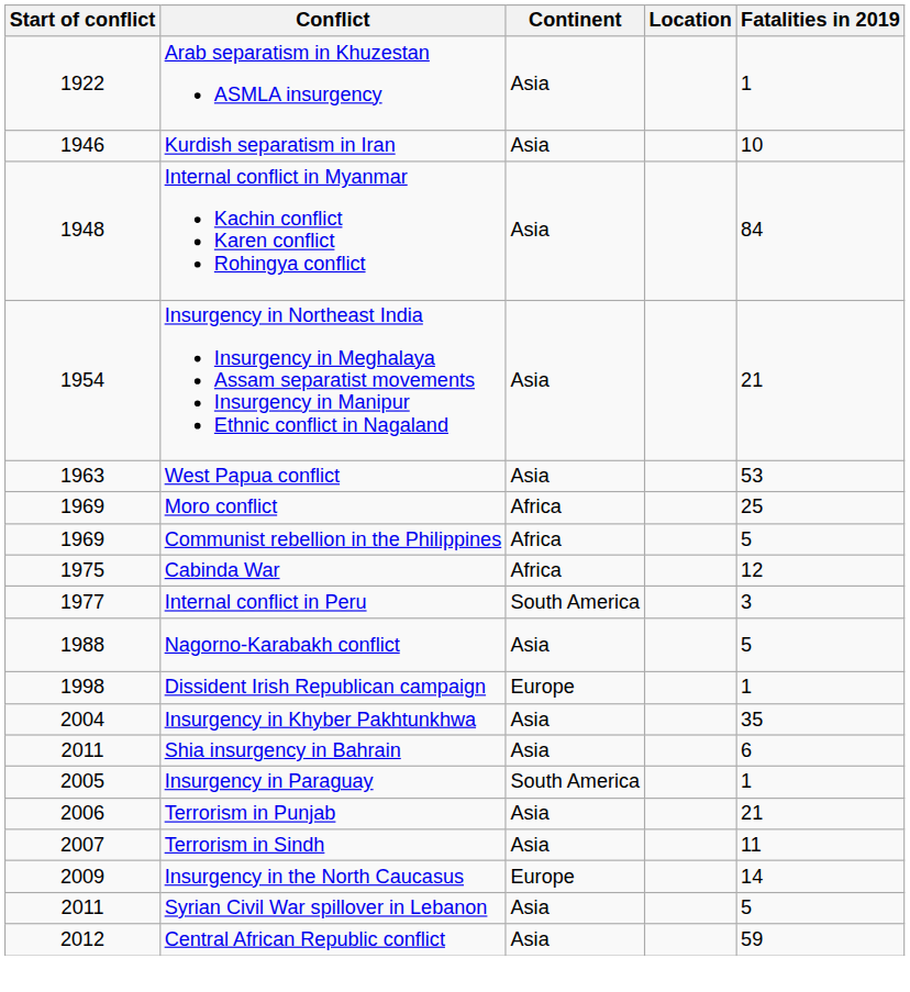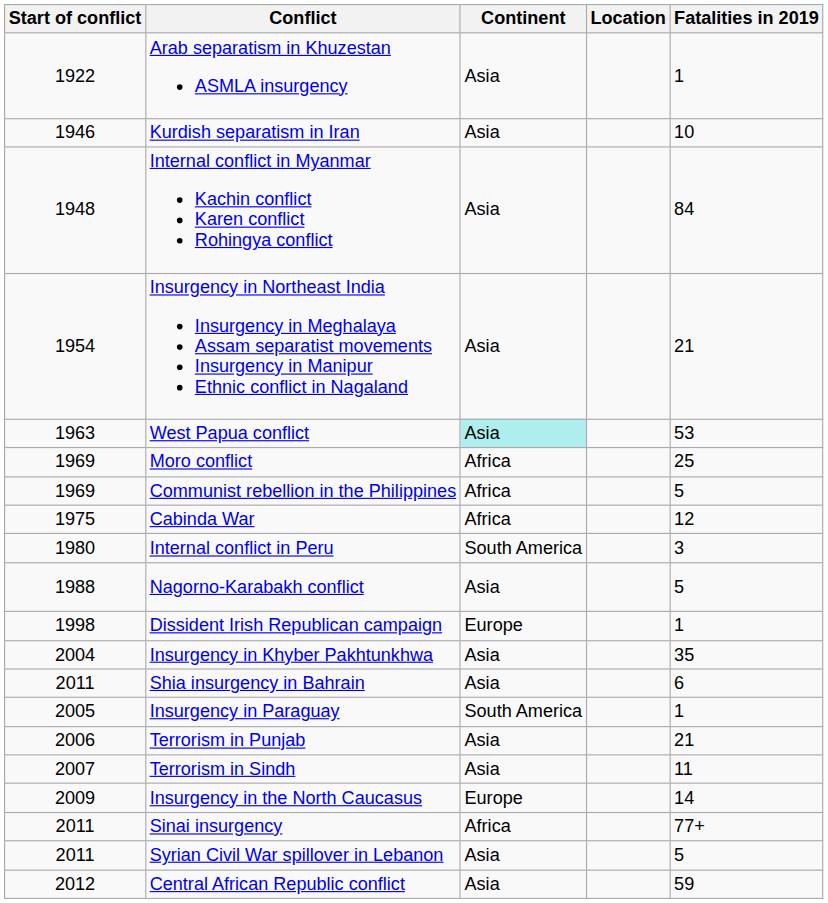West Papua conflict | Continent: no background -> paleturquoise background
Internal conflict in Peru | Start of conflict: 1977 -> 1980
+ row: 2011 | Sinai insurgency | Africa | 77+
